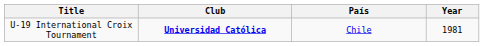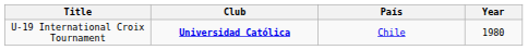U-19 International Croix Tournament | Year: 1981 -> 1980
